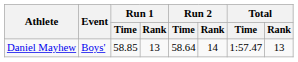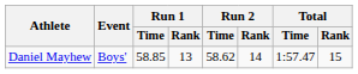Daniel Mayhew | Run 2 / Time: 58.64 -> 58.62
Daniel Mayhew | Total / Rank: 13 -> 15
